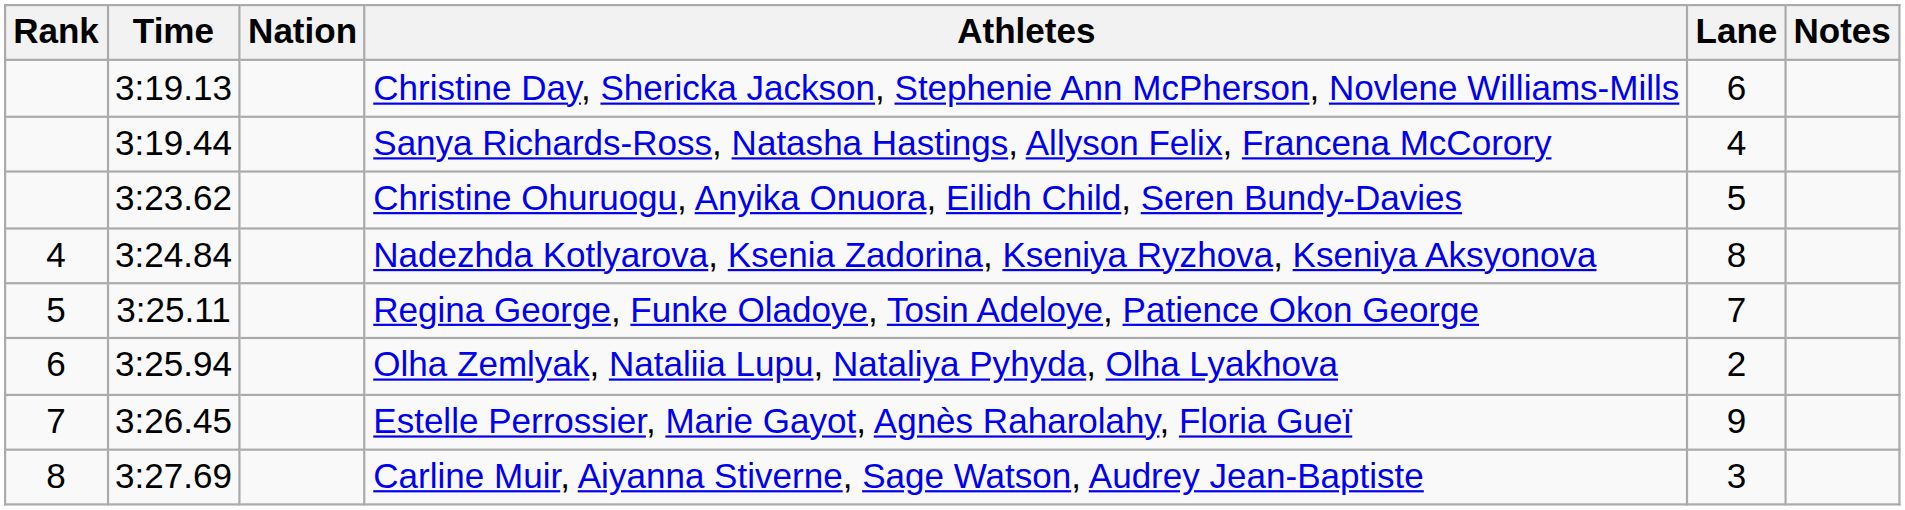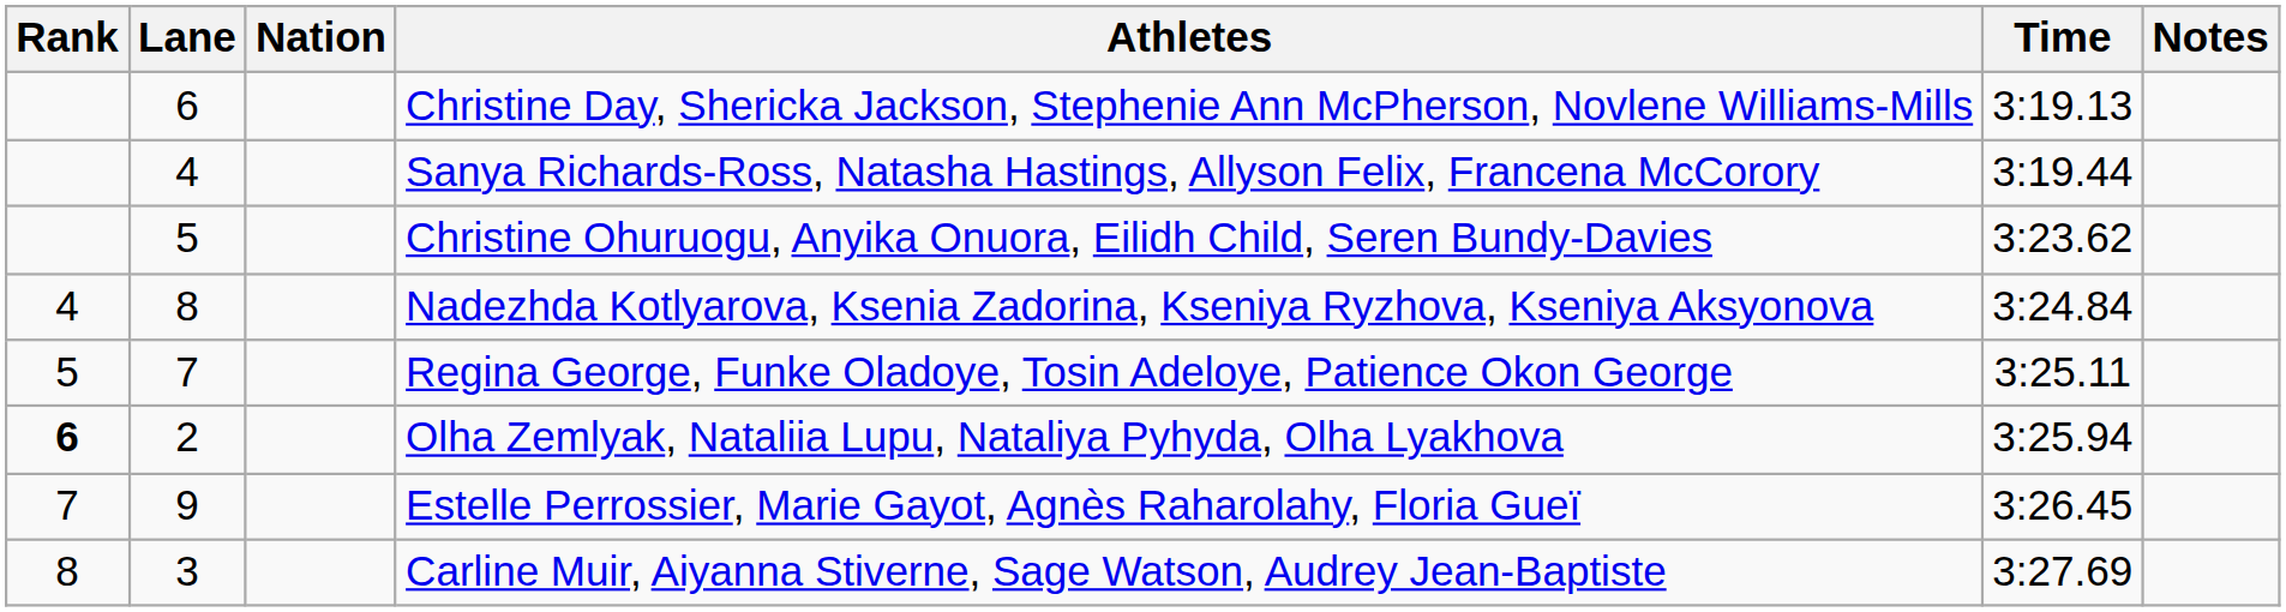columns swapped: Lane <-> Time
Olha Zemlyak, Nataliia Lupu, Nataliya Pyhyda, Olha Lyakhova | Rank: normal -> bold
